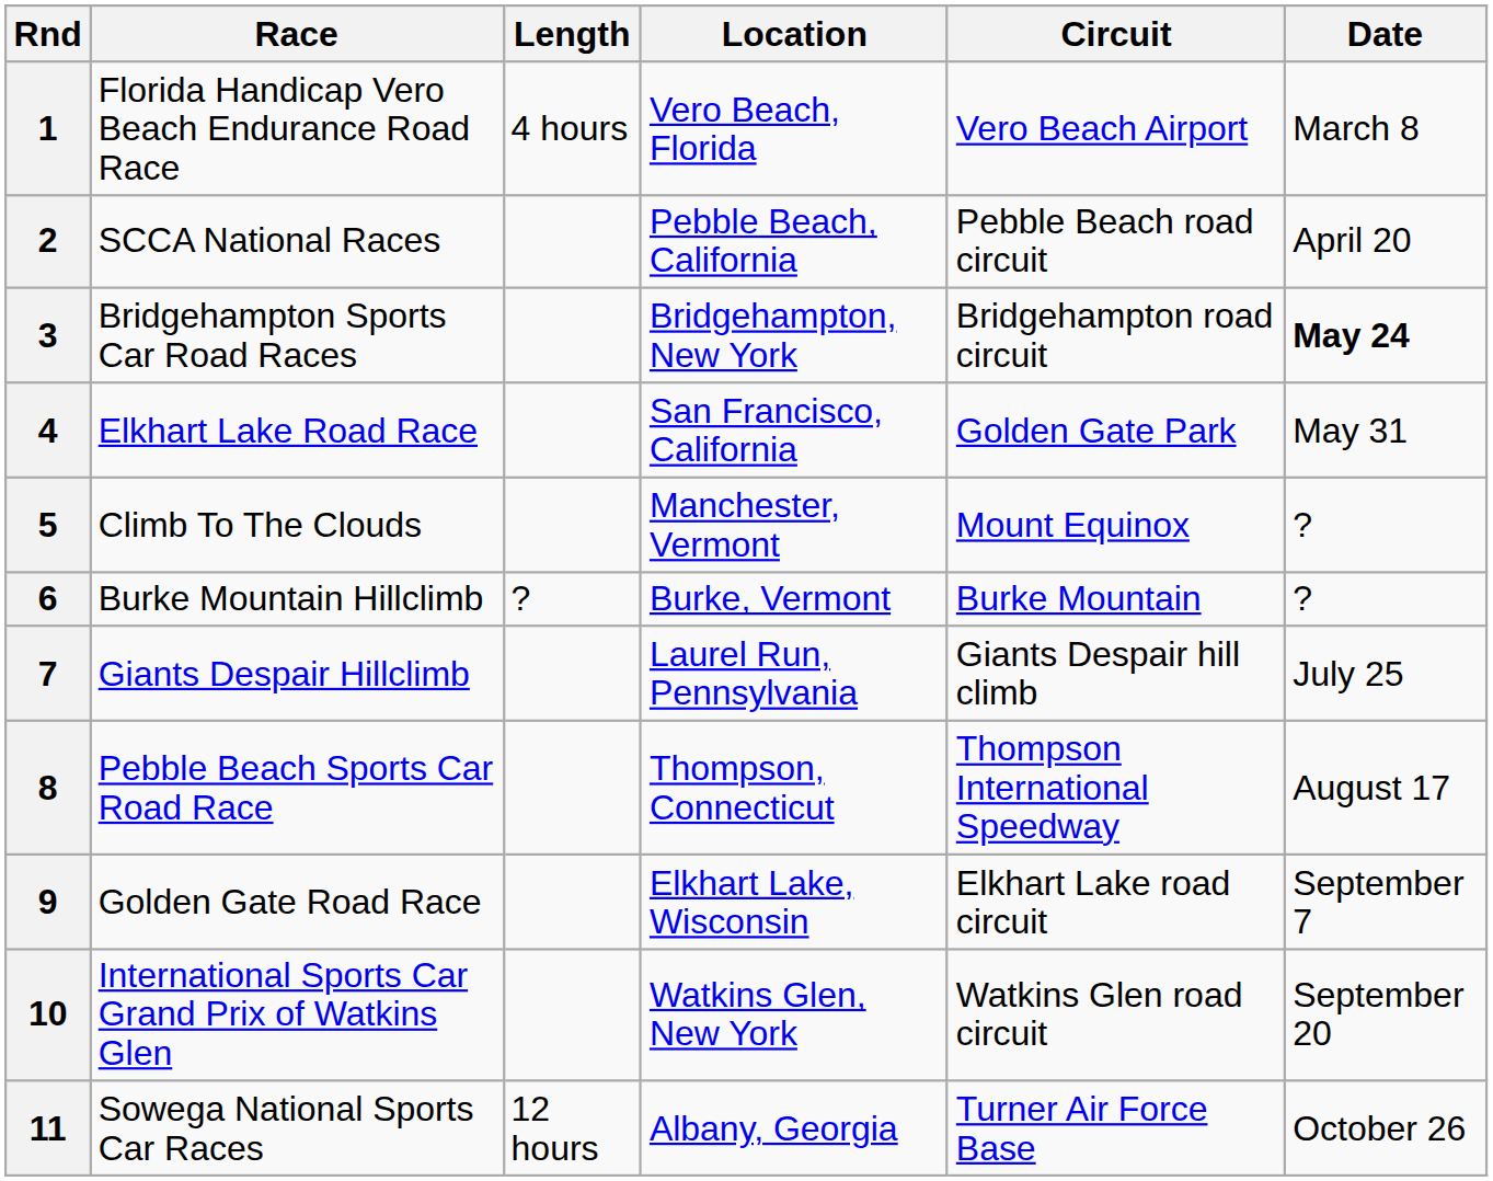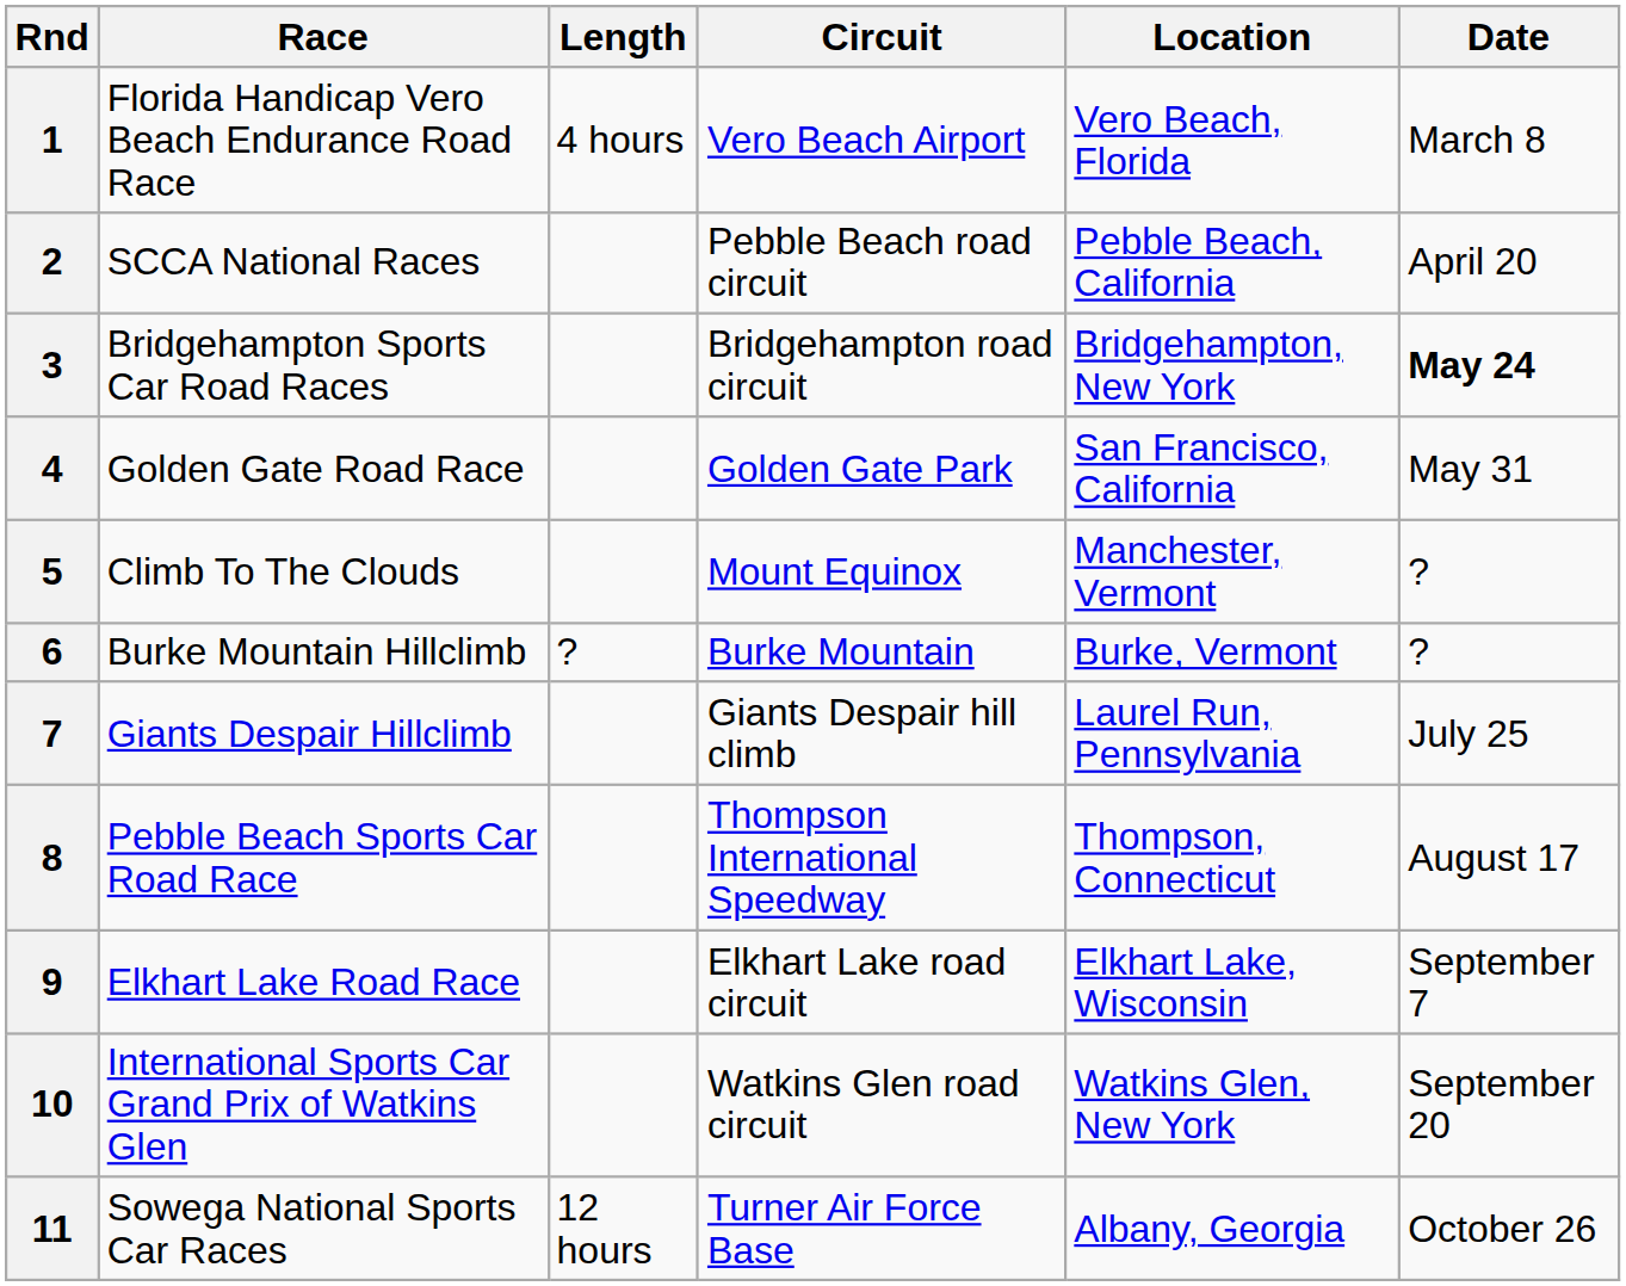columns swapped: Circuit <-> Location
4 | Race: Elkhart Lake Road Race -> Golden Gate Road Race
9 | Race: Golden Gate Road Race -> Elkhart Lake Road Race
